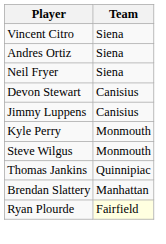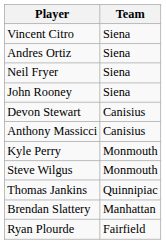+ row: John Rooney | Siena
+ row: Anthony Massicci | Canisius
- row: Jimmy Luppens | Canisius
Ryan Plourde | Team: lightyellow background -> no background
